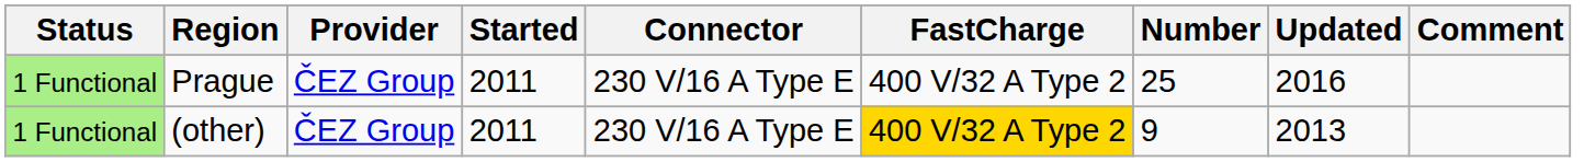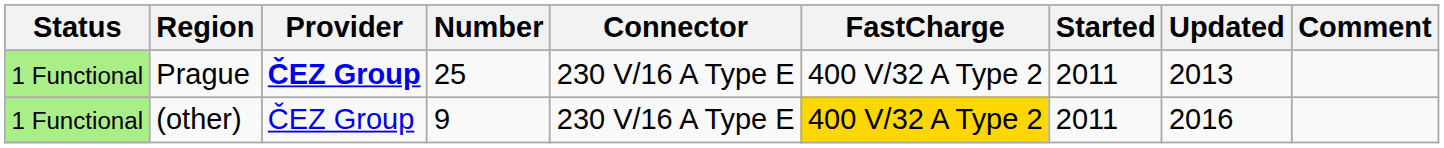columns swapped: Number <-> Started
Prague | Provider: normal -> bold
Prague | Updated: 2016 -> 2013
(other) | Updated: 2013 -> 2016
